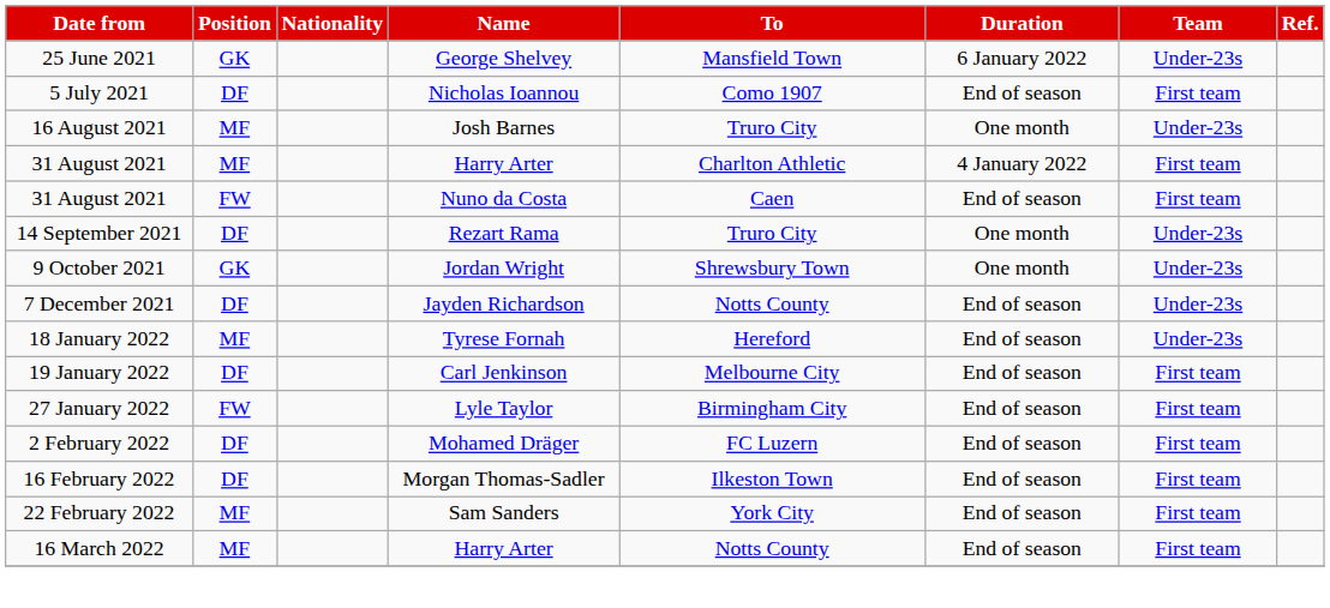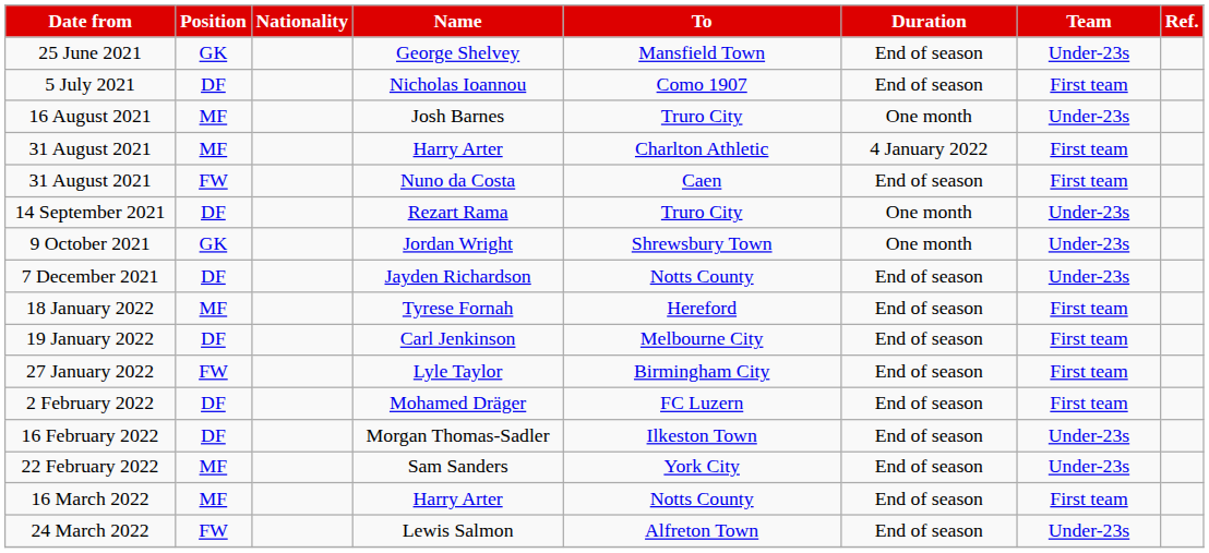25 June 2021 | Duration: 6 January 2022 -> End of season
18 January 2022 | Team: Under-23s -> First team
16 February 2022 | Team: First team -> Under-23s
22 February 2022 | Team: First team -> Under-23s
+ row: 24 March 2022 | FW | Lewis Salmon | Alfreton Town | End of season | Under-23s
